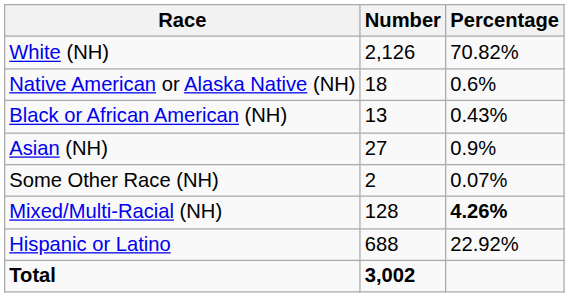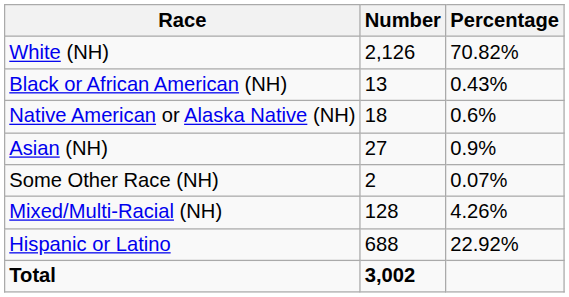rows swapped: Black or African American (NH) <-> Native American or Alaska Native (NH)
Mixed/Multi-Racial (NH) | Percentage: bold -> normal
